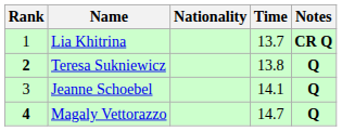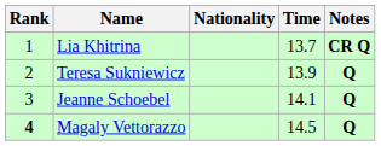Teresa Sukniewicz | Rank: bold -> normal
Teresa Sukniewicz | Time: 13.8 -> 13.9
Magaly Vettorazzo | Time: 14.7 -> 14.5
